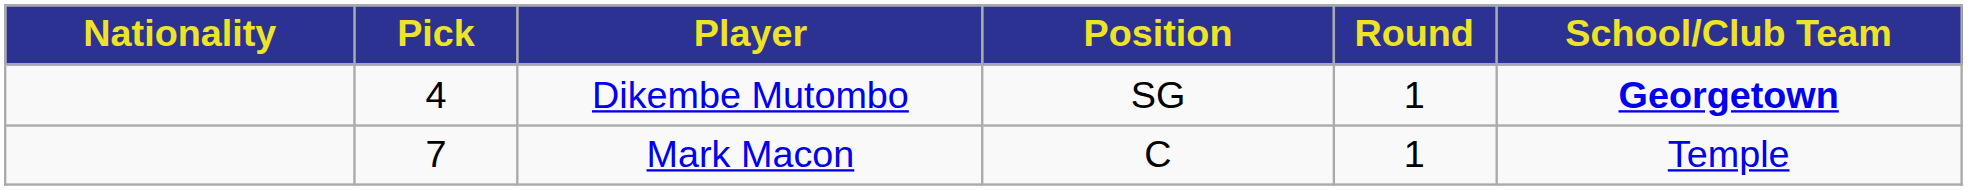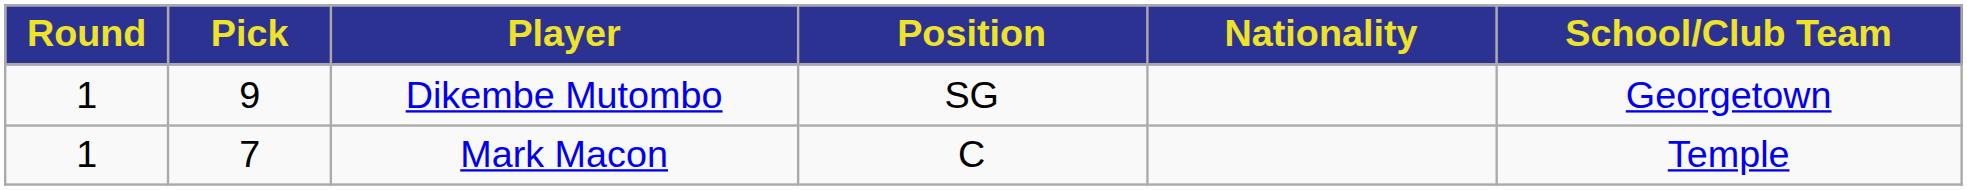columns swapped: Round <-> Nationality
Dikembe Mutombo | Pick: 4 -> 9
Dikembe Mutombo | School/Club Team: bold -> normal
